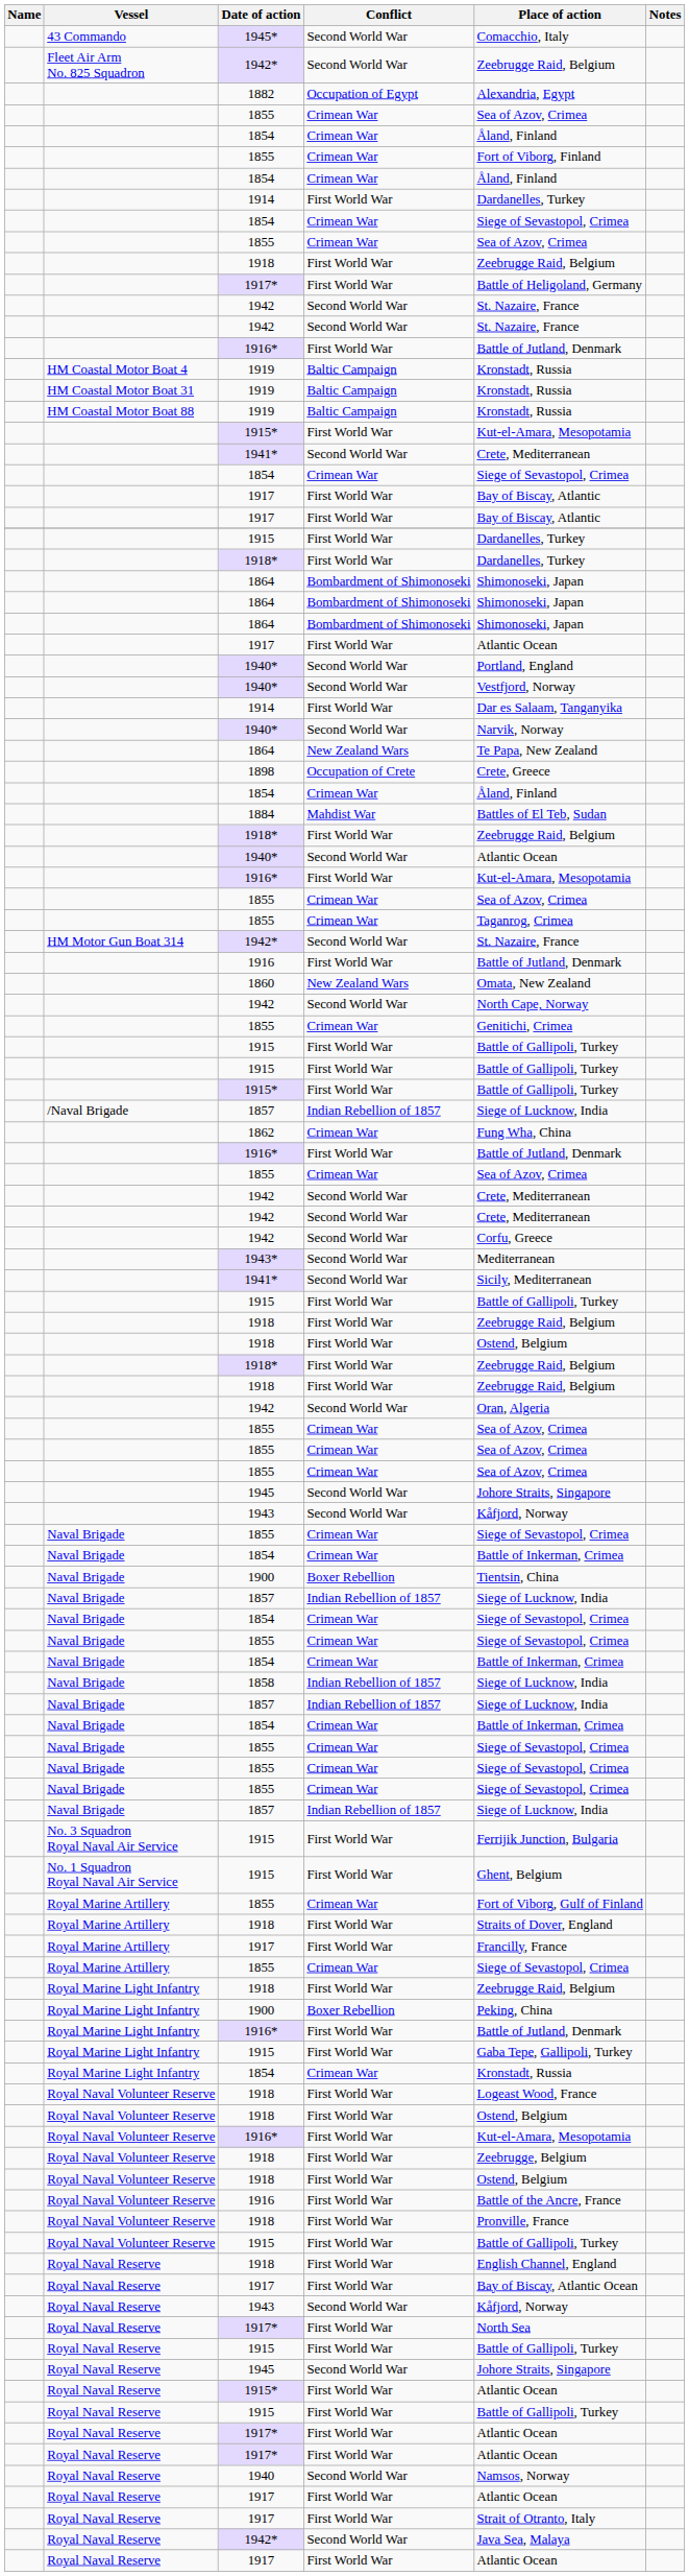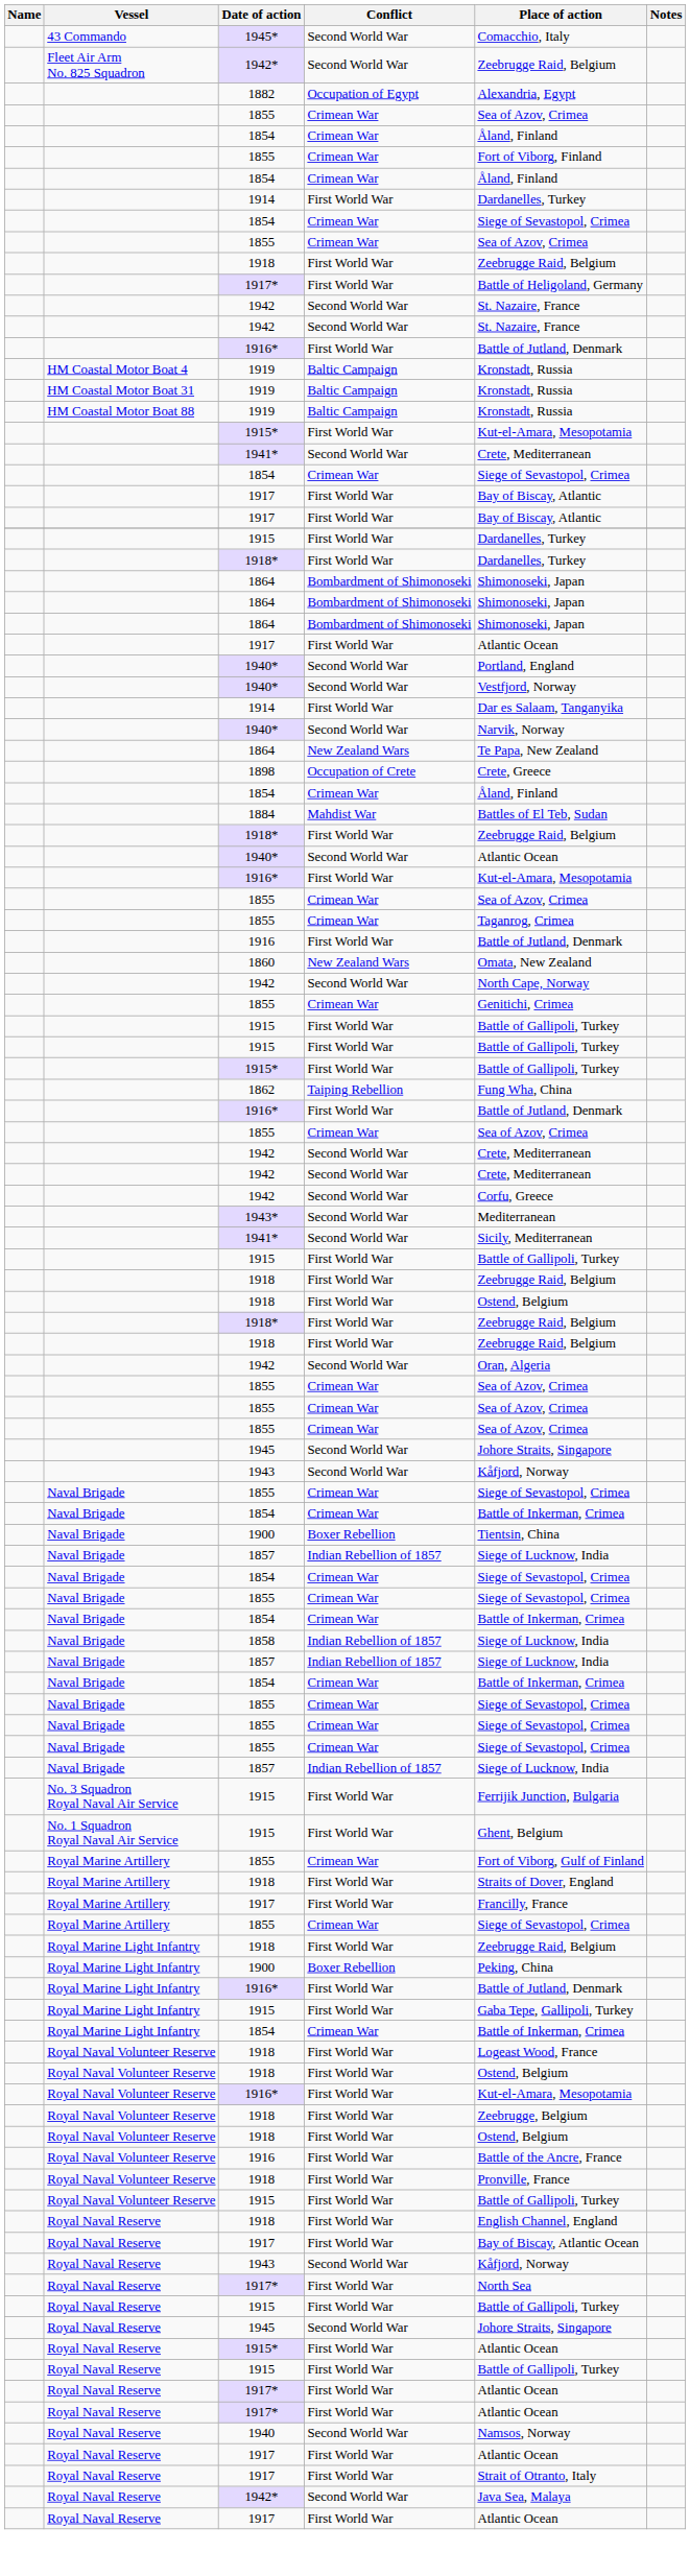- row: HM Motor Gun Boat 314 | 1942* | Second World War | St. Nazaire, France
- row: /Naval Brigade | 1857 | Indian Rebellion of 1857 | Siege of Lucknow, India
1862 | Conflict: Crimean War -> Taiping Rebellion
Royal Marine Light Infantry / 1854 | Place of action: Kronstadt, Russia -> Battle of Inkerman, Crimea
